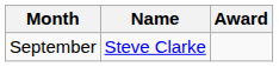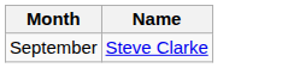- column: Award
